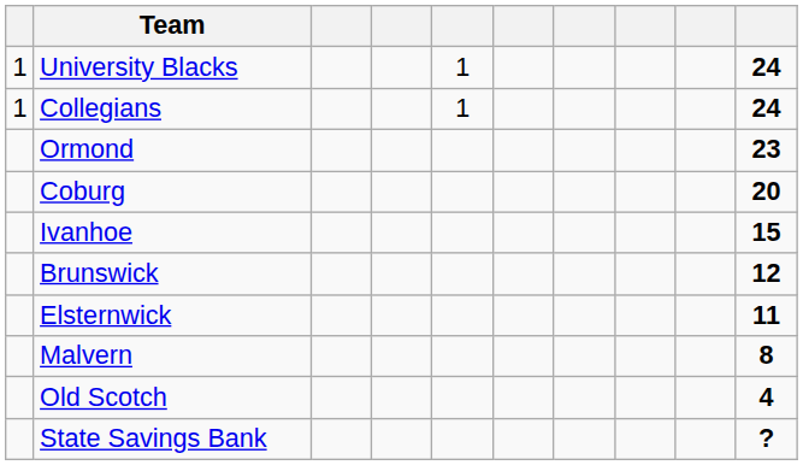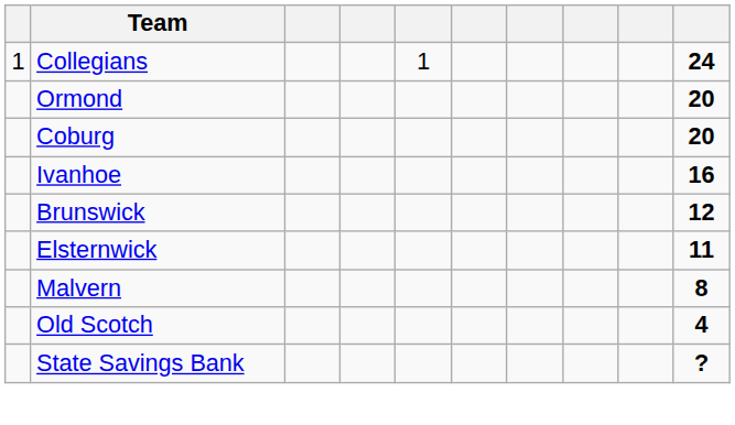- row: 1 | University Blacks | 1 | 24
Ormond | column 10: 23 -> 20
Ivanhoe | column 10: 15 -> 16
